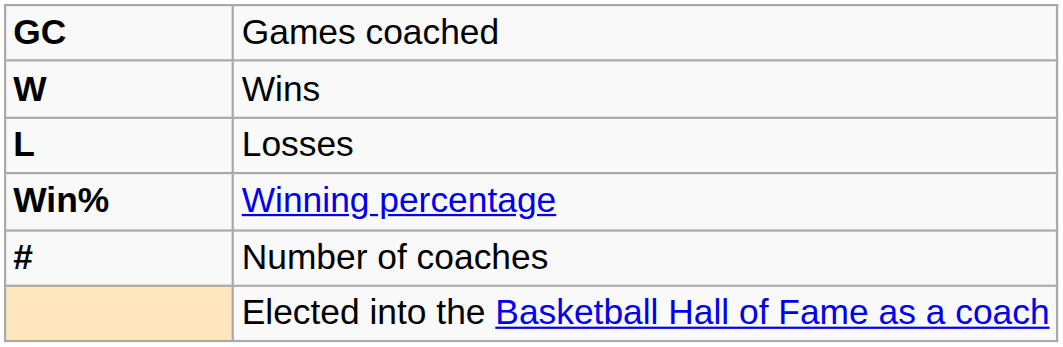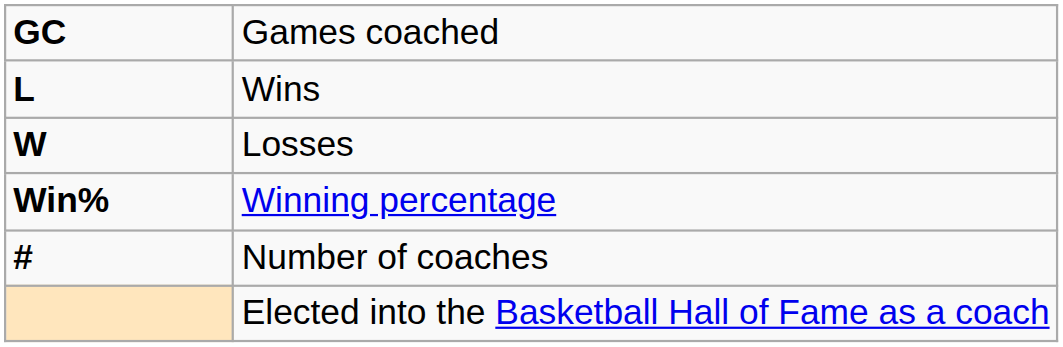Wins | column 1: W -> L
Losses | column 1: L -> W
